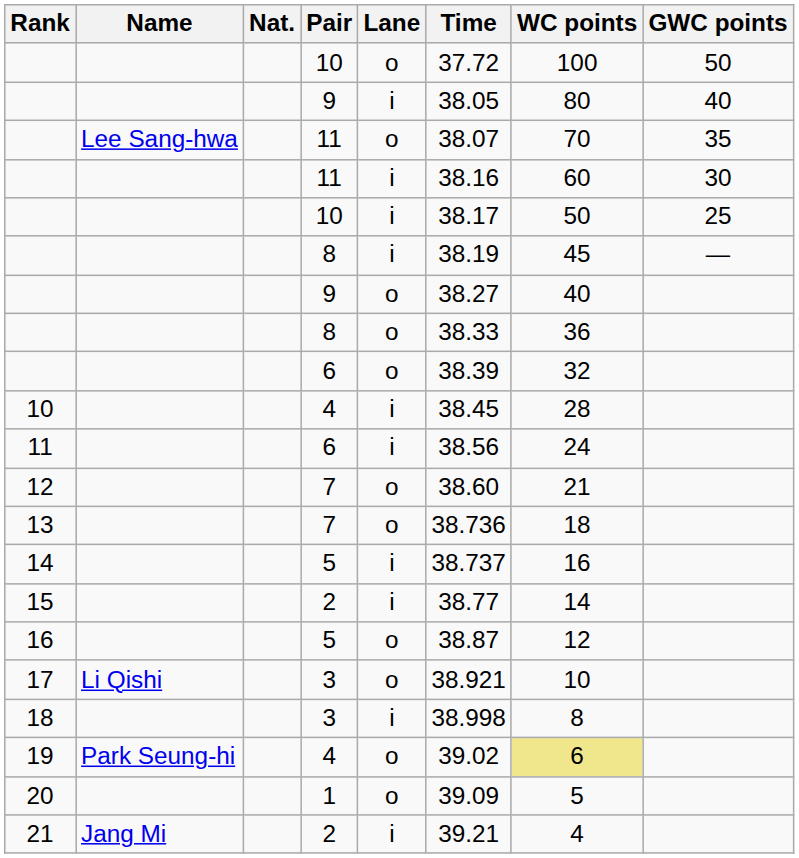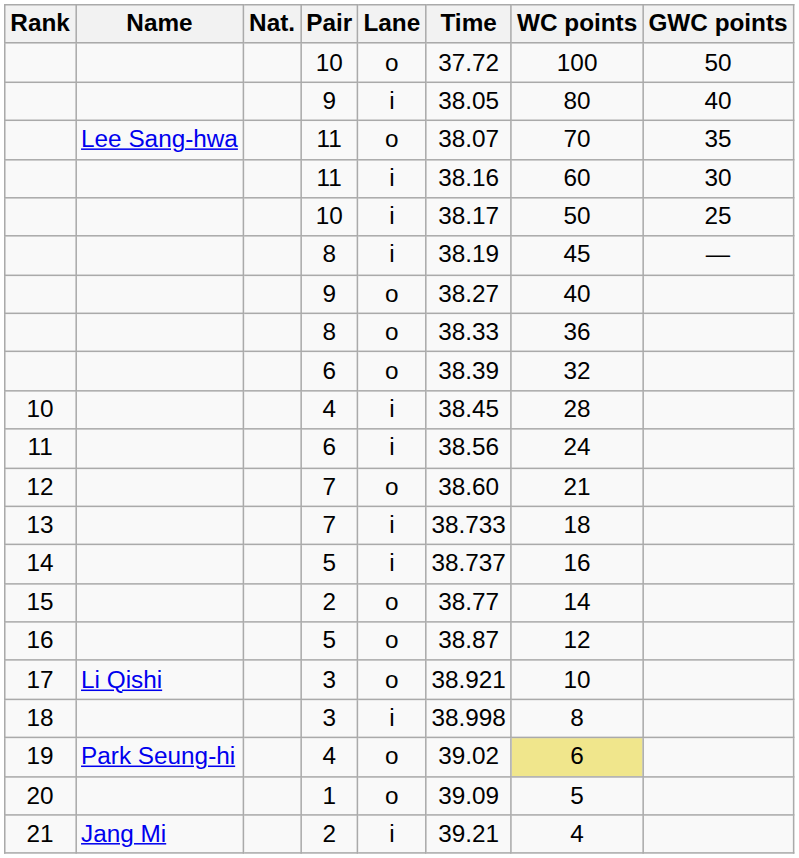13 | Lane: o -> i
13 | Time: 38.736 -> 38.733
15 | Lane: i -> o
